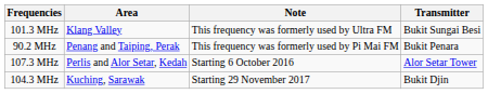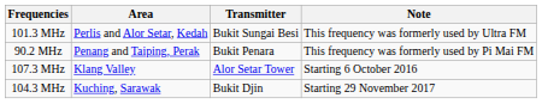columns swapped: Transmitter <-> Note
101.3 MHz | Area: Klang Valley -> Perlis and Alor Setar, Kedah
107.3 MHz | Area: Perlis and Alor Setar, Kedah -> Klang Valley
